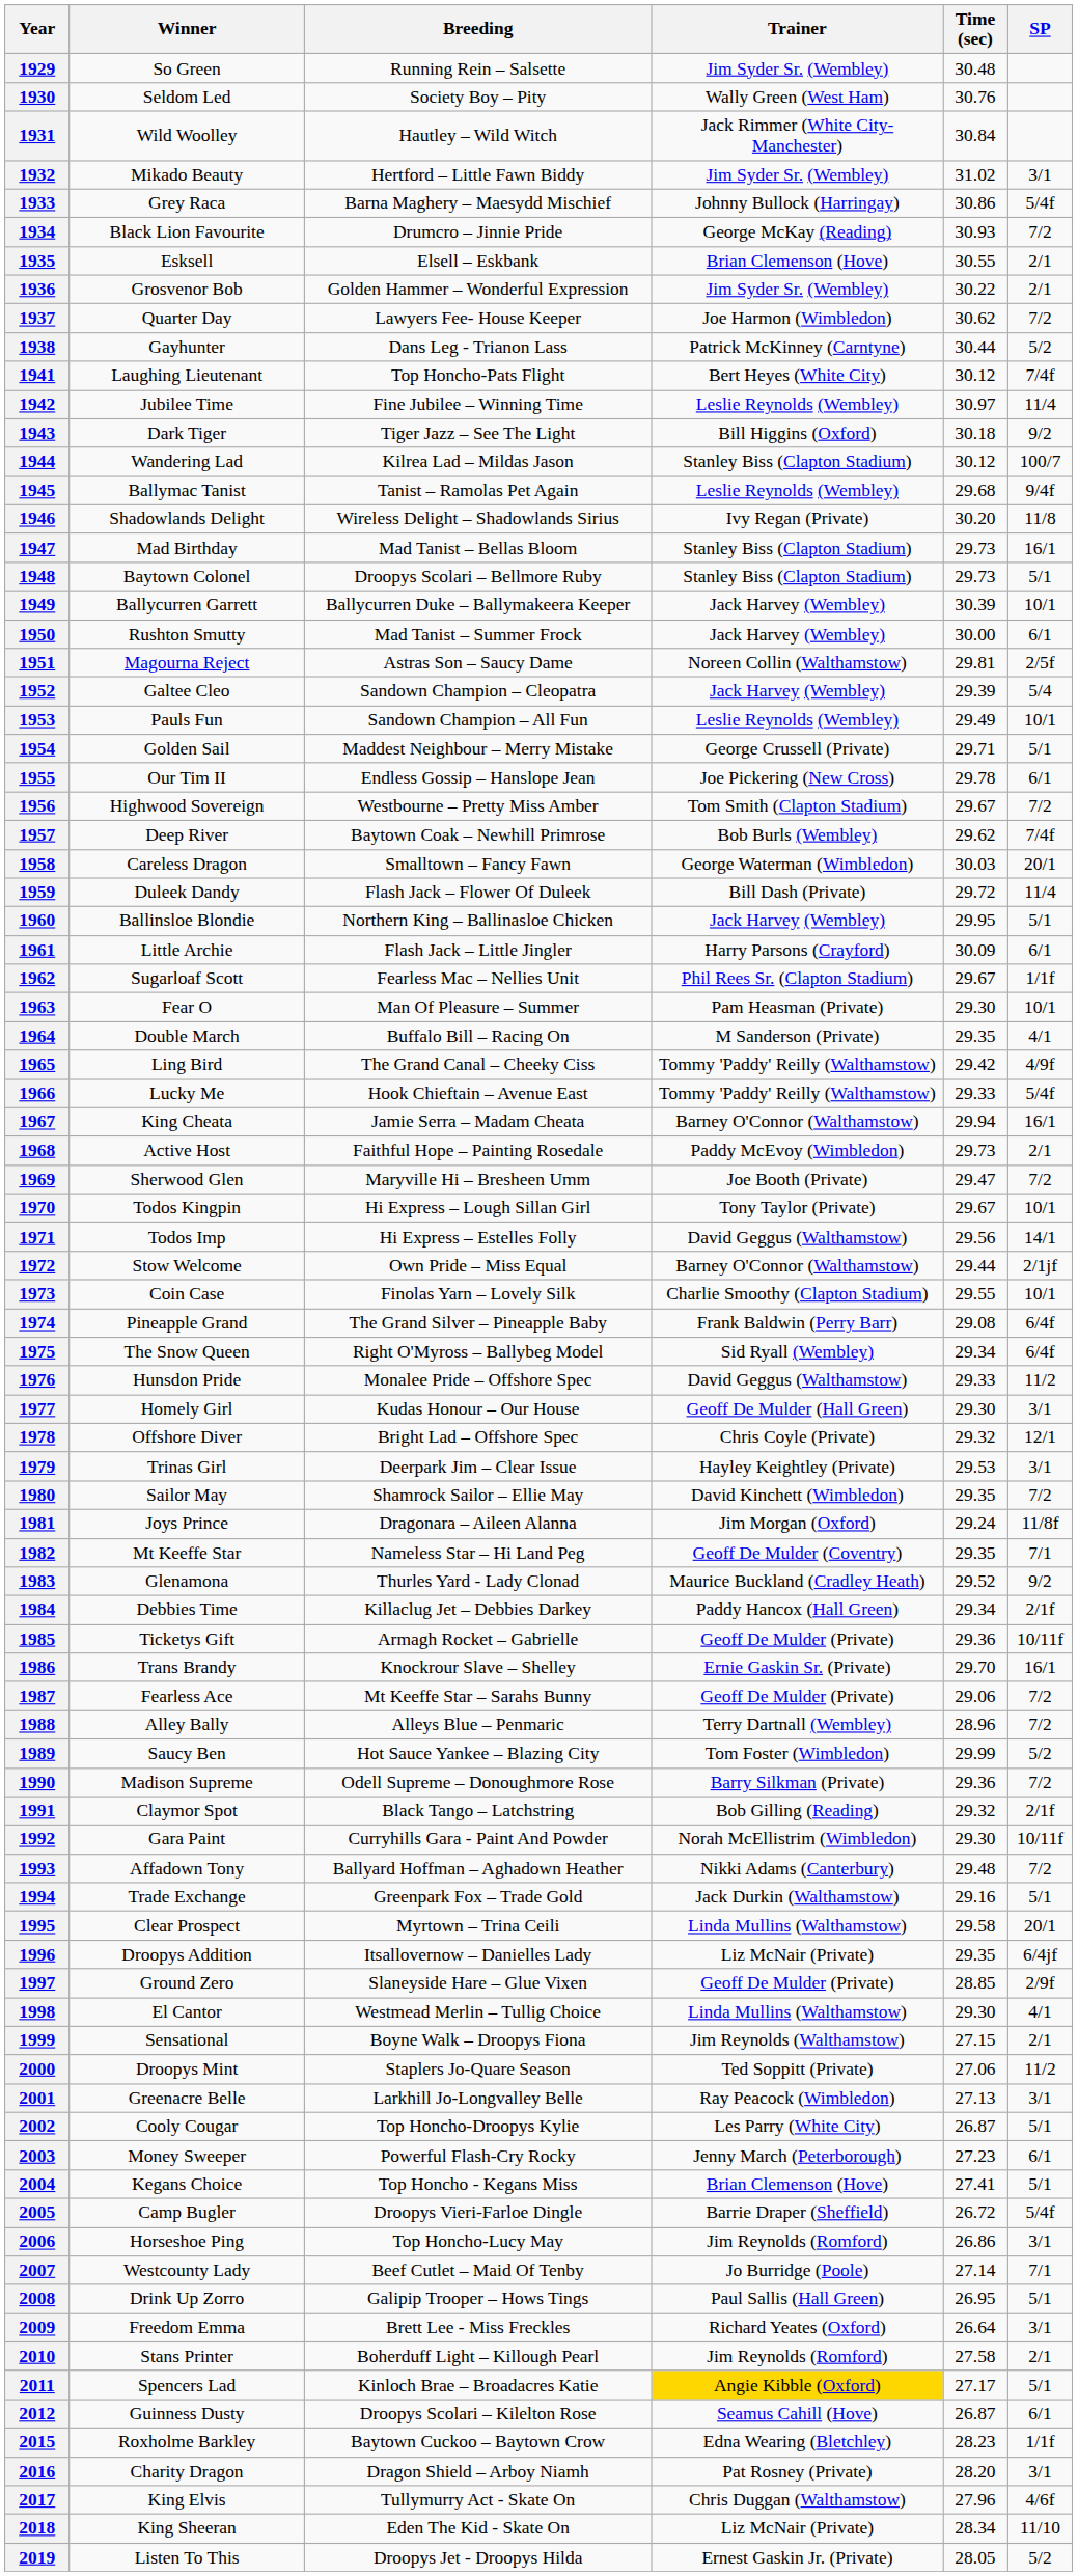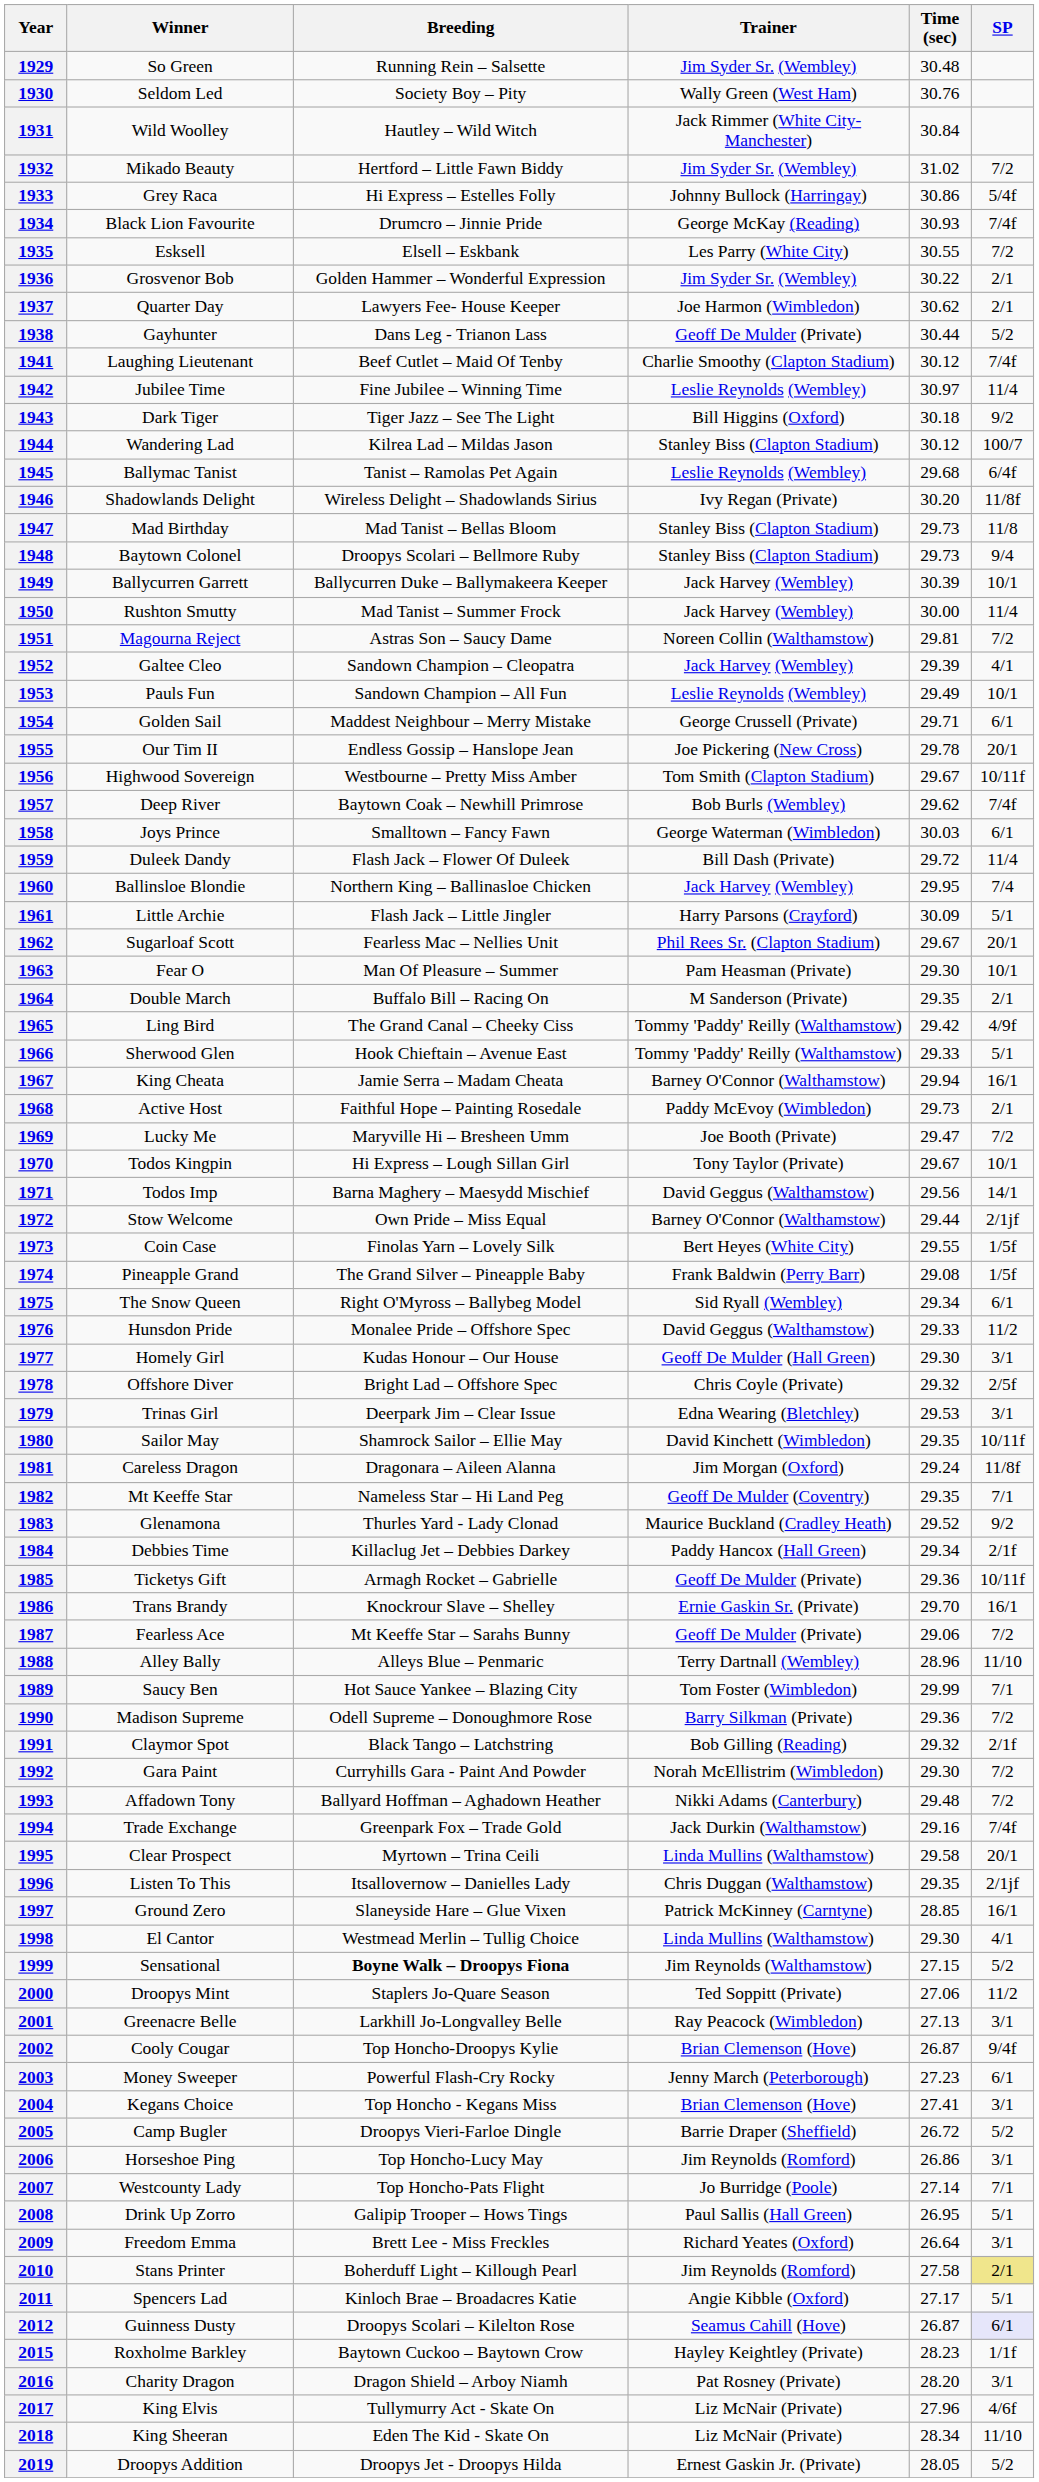1932 | SP: 3/1 -> 7/2
1933 | Breeding: Barna Maghery – Maesydd Mischief -> Hi Express – Estelles Folly
1934 | SP: 7/2 -> 7/4f
1935 | Trainer: Brian Clemenson (Hove) -> Les Parry (White City)
1935 | SP: 2/1 -> 7/2
1937 | SP: 7/2 -> 2/1
1938 | Trainer: Patrick McKinney (Carntyne) -> Geoff De Mulder (Private)
1941 | Breeding: Top Honcho-Pats Flight -> Beef Cutlet – Maid Of Tenby
1941 | Trainer: Bert Heyes (White City) -> Charlie Smoothy (Clapton Stadium)
1945 | SP: 9/4f -> 6/4f
1946 | SP: 11/8 -> 11/8f
1947 | SP: 16/1 -> 11/8
1948 | SP: 5/1 -> 9/4
1950 | SP: 6/1 -> 11/4
1951 | SP: 2/5f -> 7/2
1952 | SP: 5/4 -> 4/1
1954 | SP: 5/1 -> 6/1
1955 | SP: 6/1 -> 20/1
1956 | SP: 7/2 -> 10/11f
1958 | Winner: Careless Dragon -> Joys Prince
1958 | SP: 20/1 -> 6/1
1960 | SP: 5/1 -> 7/4
1961 | SP: 6/1 -> 5/1
1962 | SP: 1/1f -> 20/1
1964 | SP: 4/1 -> 2/1
1966 | Winner: Lucky Me -> Sherwood Glen
1966 | SP: 5/4f -> 5/1
1969 | Winner: Sherwood Glen -> Lucky Me
1971 | Breeding: Hi Express – Estelles Folly -> Barna Maghery – Maesydd Mischief
1973 | Trainer: Charlie Smoothy (Clapton Stadium) -> Bert Heyes (White City)
1973 | SP: 10/1 -> 1/5f
1974 | SP: 6/4f -> 1/5f
1975 | SP: 6/4f -> 6/1
1978 | SP: 12/1 -> 2/5f
1979 | Trainer: Hayley Keightley (Private) -> Edna Wearing (Bletchley)
1980 | SP: 7/2 -> 10/11f
1981 | Winner: Joys Prince -> Careless Dragon
1988 | SP: 7/2 -> 11/10
1989 | SP: 5/2 -> 7/1
1992 | SP: 10/11f -> 7/2
1994 | SP: 5/1 -> 7/4f
1996 | Winner: Droopys Addition -> Listen To This
1996 | Trainer: Liz McNair (Private) -> Chris Duggan (Walthamstow)
1996 | SP: 6/4jf -> 2/1jf
1997 | Trainer: Geoff De Mulder (Private) -> Patrick McKinney (Carntyne)
1997 | SP: 2/9f -> 16/1
1999 | Breeding: normal -> bold
1999 | SP: 2/1 -> 5/2
2002 | Trainer: Les Parry (White City) -> Brian Clemenson (Hove)
2002 | SP: 5/1 -> 9/4f
2004 | SP: 5/1 -> 3/1
2005 | SP: 5/4f -> 5/2
2007 | Breeding: Beef Cutlet – Maid Of Tenby -> Top Honcho-Pats Flight
2010 | SP: no background -> khaki background
2011 | Trainer: gold background -> no background
2012 | SP: no background -> lavender background
2015 | Trainer: Edna Wearing (Bletchley) -> Hayley Keightley (Private)
2017 | Trainer: Chris Duggan (Walthamstow) -> Liz McNair (Private)
2019 | Winner: Listen To This -> Droopys Addition
